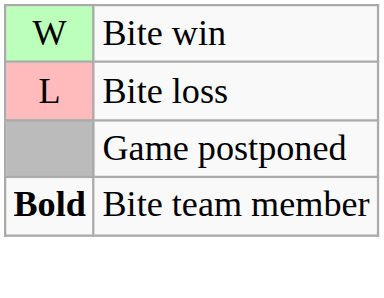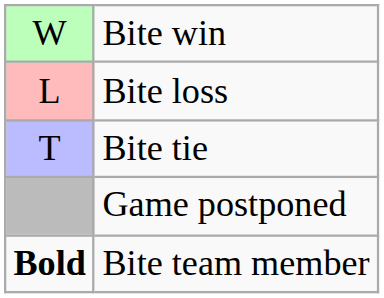+ row: T | Bite tie
